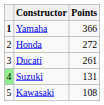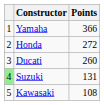Yamaha | column 1: bold -> normal
Ducati | Points: 261 -> 260
